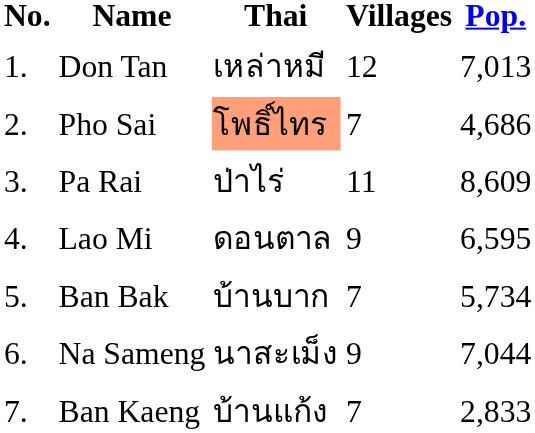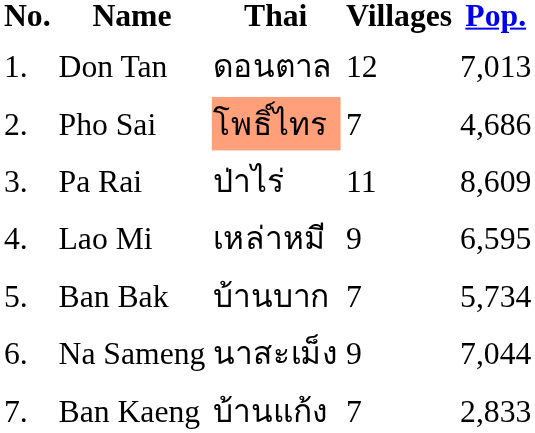Don Tan | Thai: เหล่าหมี -> ดอนตาล
Lao Mi | Thai: ดอนตาล -> เหล่าหมี
